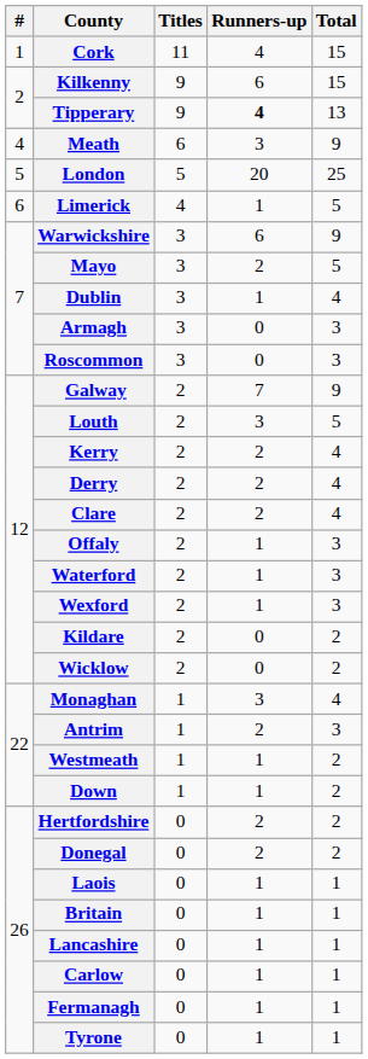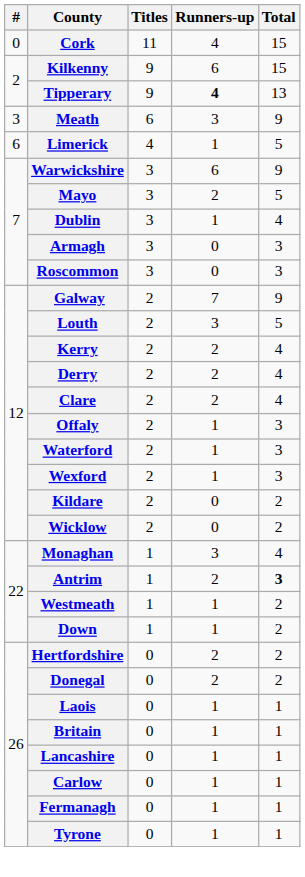Cork | #: 1 -> 0
Meath | #: 4 -> 3
- row: 5 | London | 5 | 20 | 25
Antrim | Total: normal -> bold
